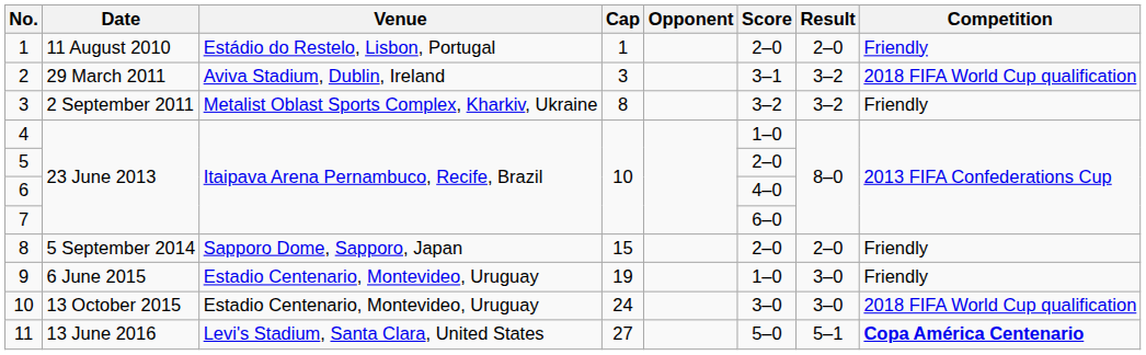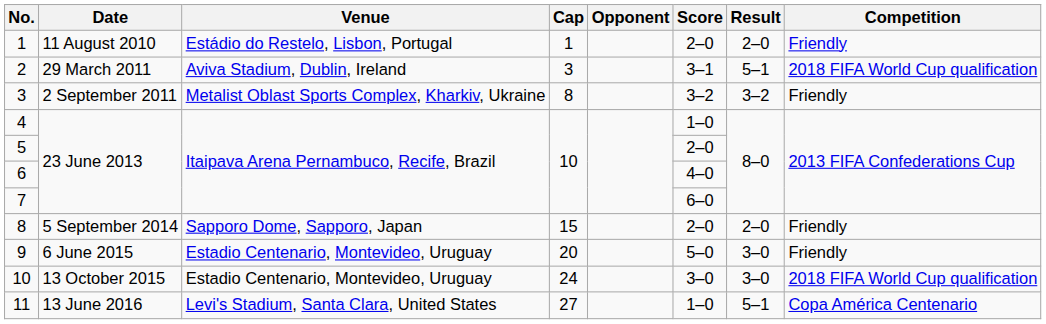2 | Result: 3–2 -> 5–1
9 | Cap: 19 -> 20
9 | Score: 1–0 -> 5–0
11 | Score: 5–0 -> 1–0
11 | Competition: bold -> normal
